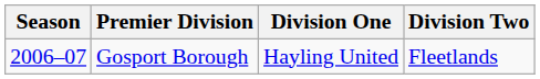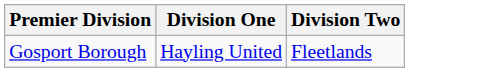- column: Season | 2006–07
